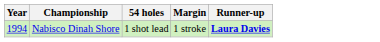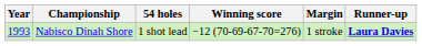+ column: Winning score | −12 (70-69-67-70=276)
Nabisco Dinah Shore | Year: 1994 -> 1993
